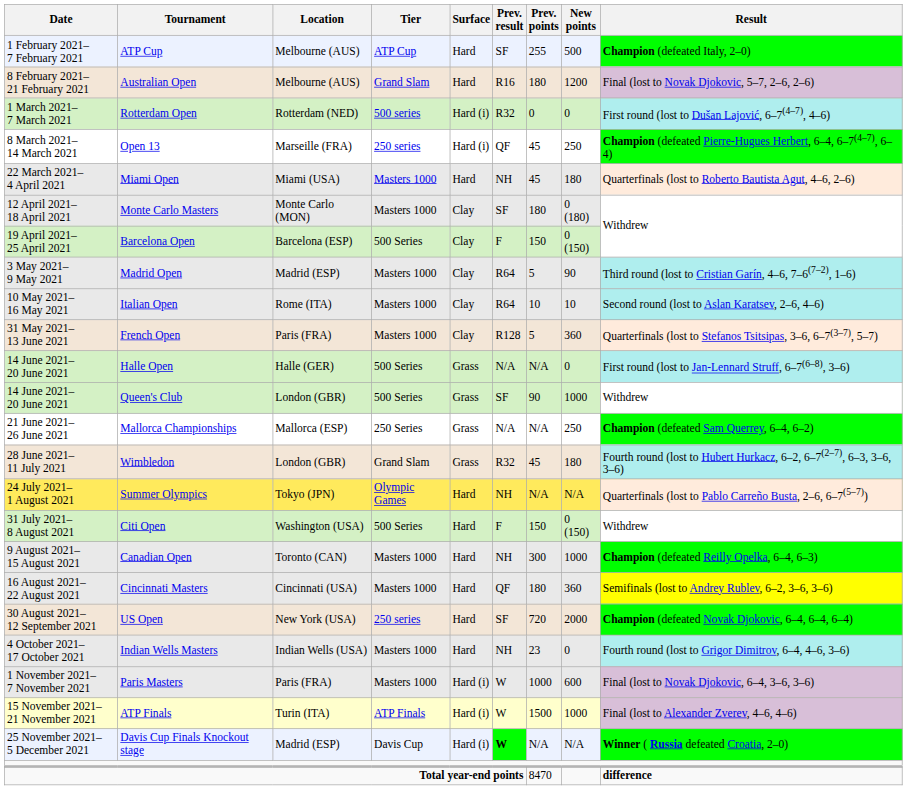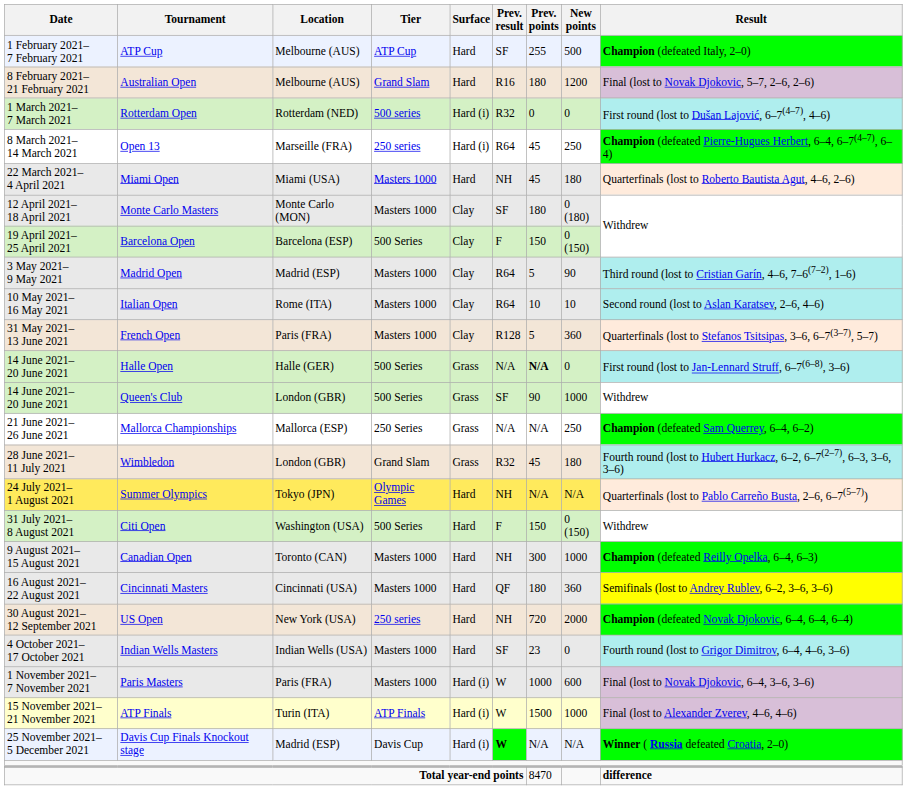Open 13 | Prev. result: QF -> R64
Halle Open | Prev. points: normal -> bold
US Open | Prev. result: SF -> NH
Indian Wells Masters | Prev. result: NH -> SF
